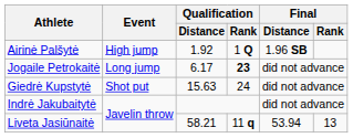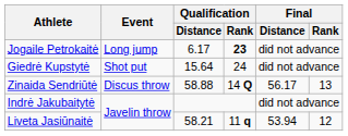- row: Airinė Palšytė | High jump | 1.92 | 1 Q | 1.96 SB
Giedrė Kupstytė | Qualification / Distance: 15.63 -> 15.64
+ row: Zinaida Sendriūtė | Discus throw | 58.88 | 14 Q | 56.17 | 13
Liveta Jasiūnaitė | Final / Rank: 13 -> 12
